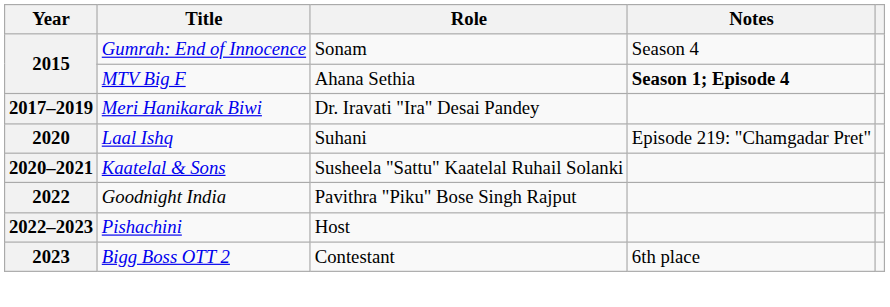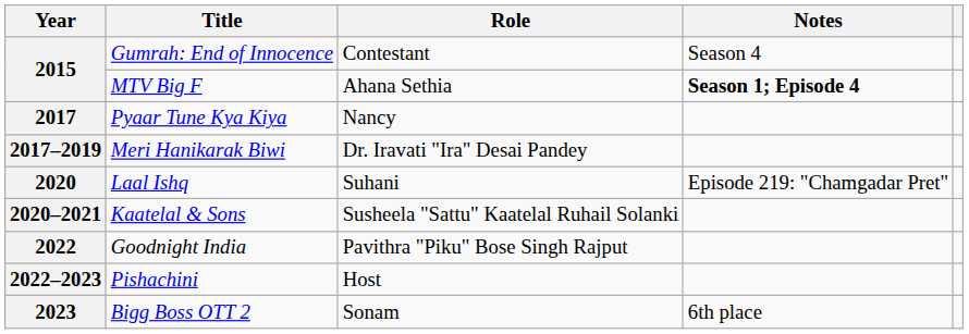Gumrah: End of Innocence | Role: Sonam -> Contestant
+ row: 2017 | Pyaar Tune Kya Kiya | Nancy
Bigg Boss OTT 2 | Role: Contestant -> Sonam
